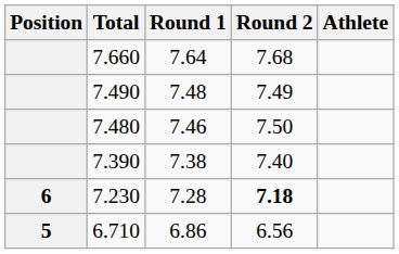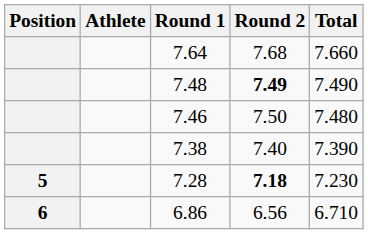columns swapped: Athlete <-> Total
7.48 | Round 2: normal -> bold
7.28 | Position: 6 -> 5
6.86 | Position: 5 -> 6
